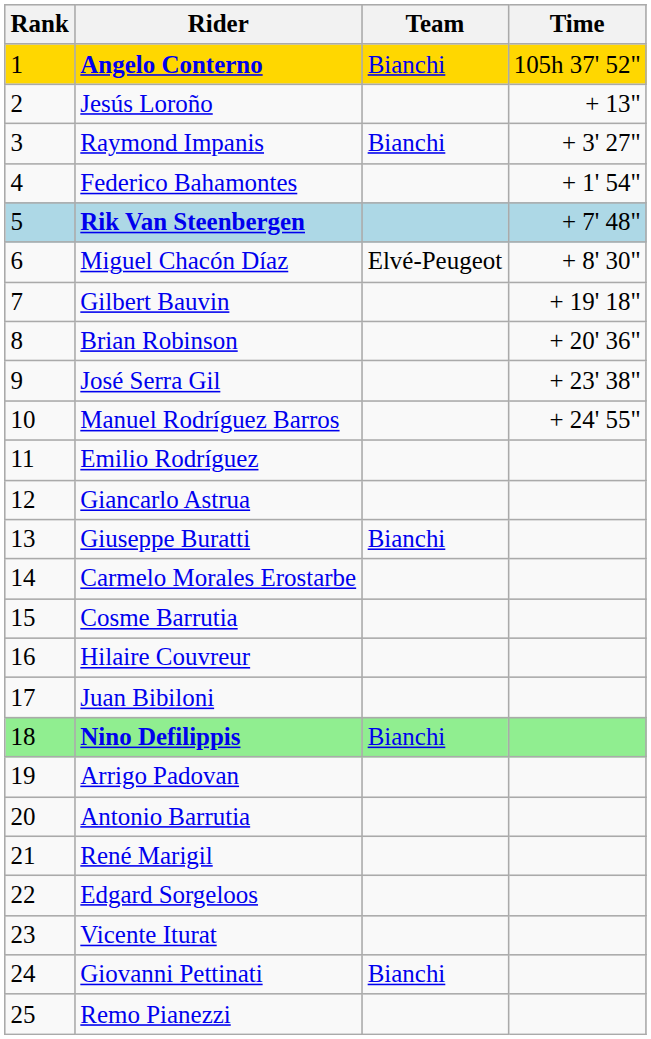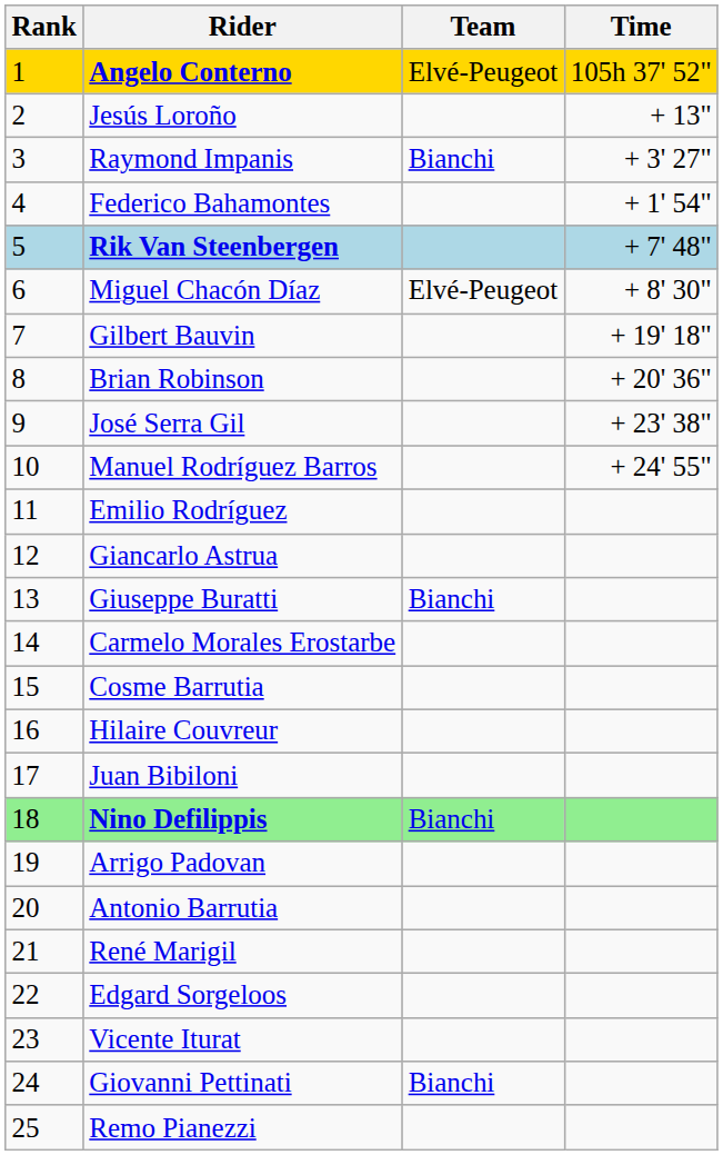Angelo Conterno | Team: Bianchi -> Elvé-Peugeot
